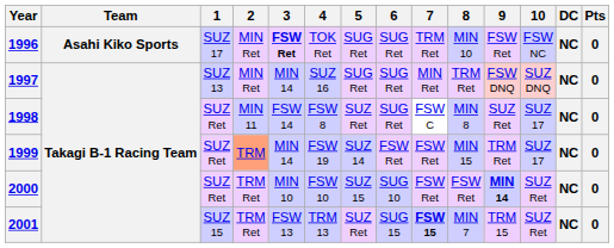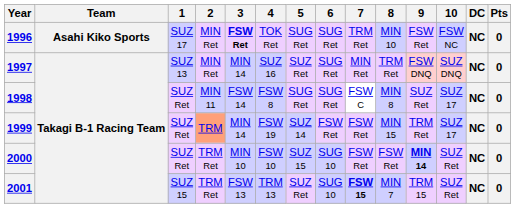1997 | 5: SUG Ret -> SUZ Ret
1998 | 5: SUZ Ret -> SUG Ret
2001 | 6: SUG 15 -> SUG 10
